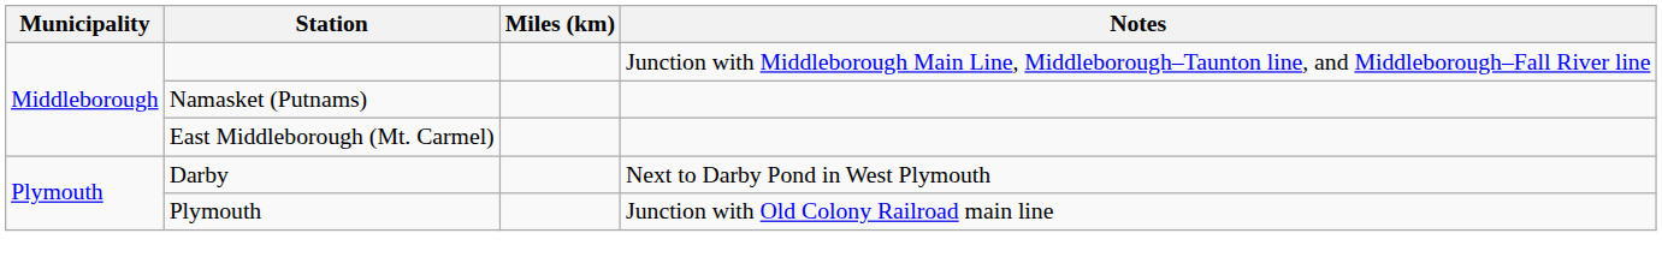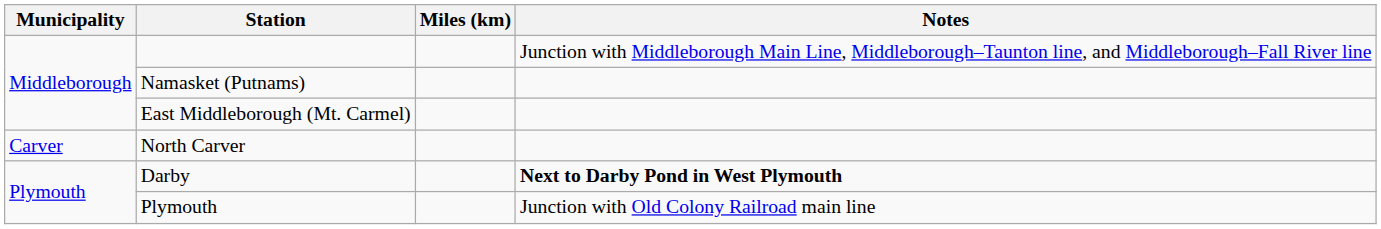+ row: Carver | North Carver
Darby | Notes: normal -> bold
